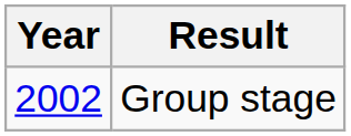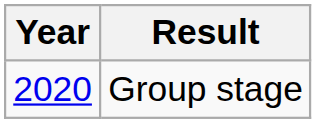Group stage | Year: 2002 -> 2020
